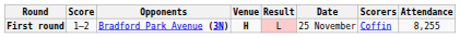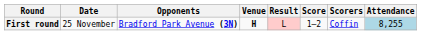columns swapped: Date <-> Score
First round | Attendance: no background -> lightblue background
